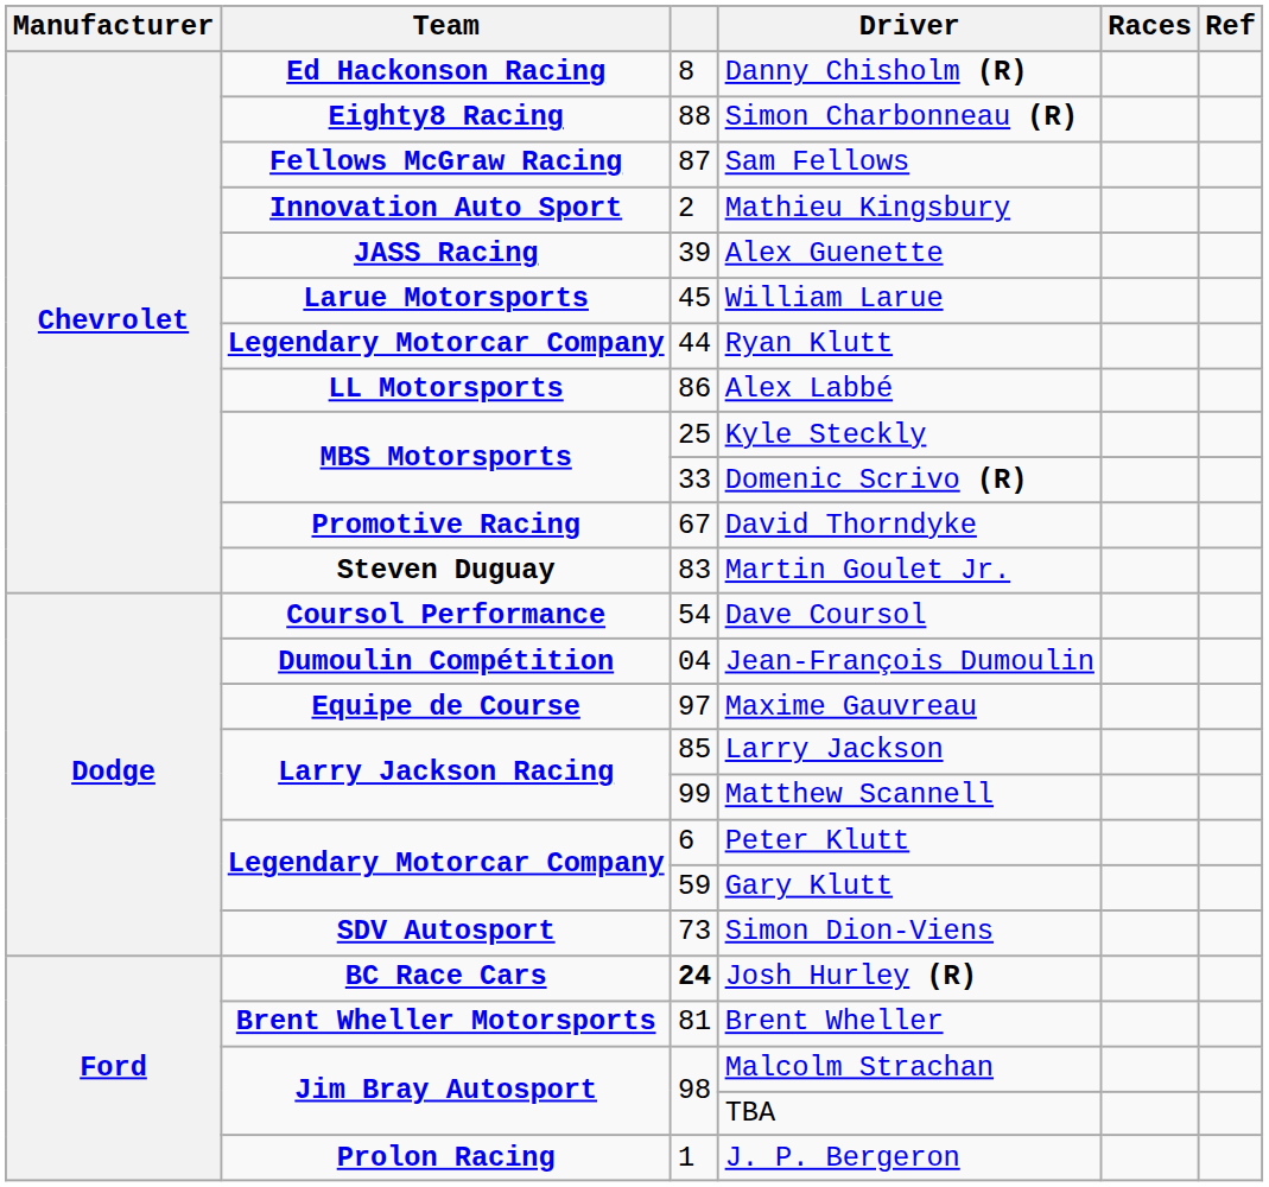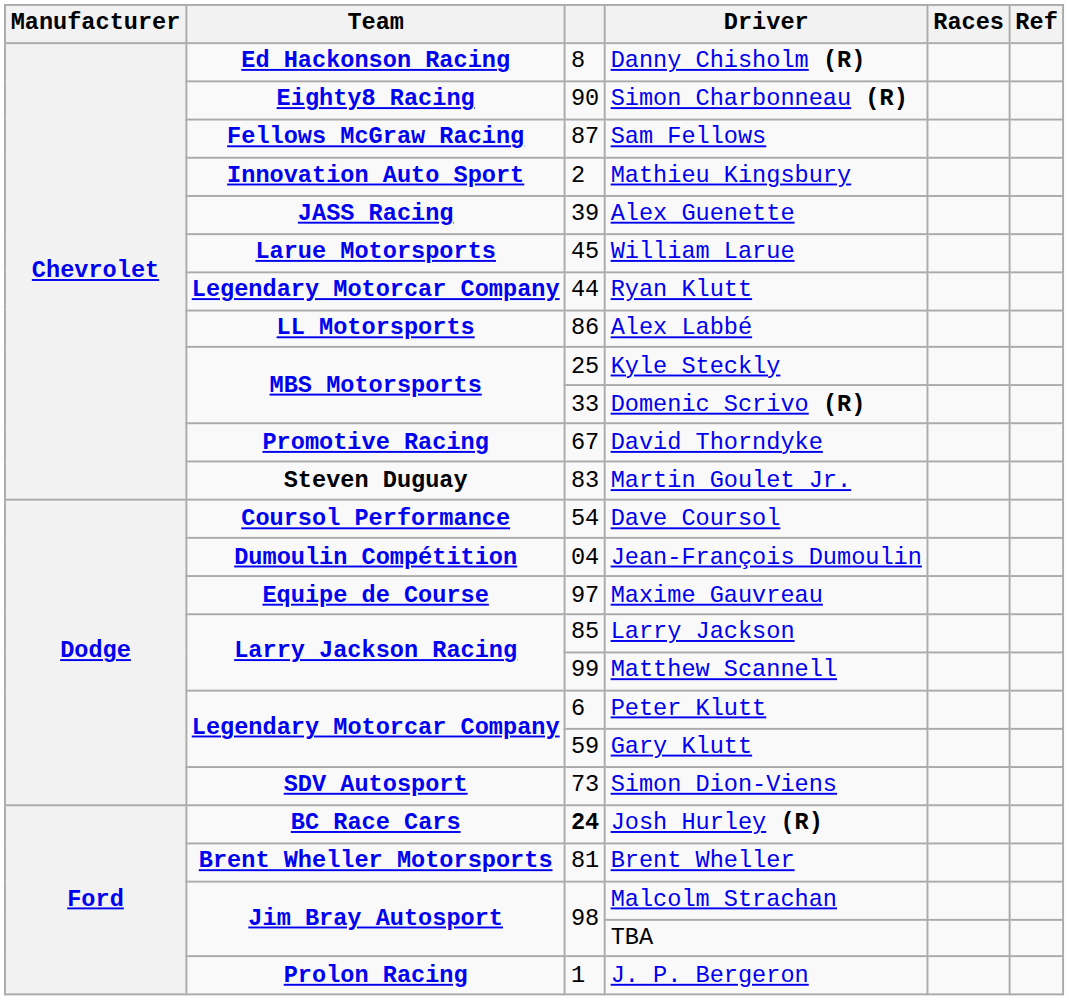Simon Charbonneau (R) | column 3: 88 -> 90
